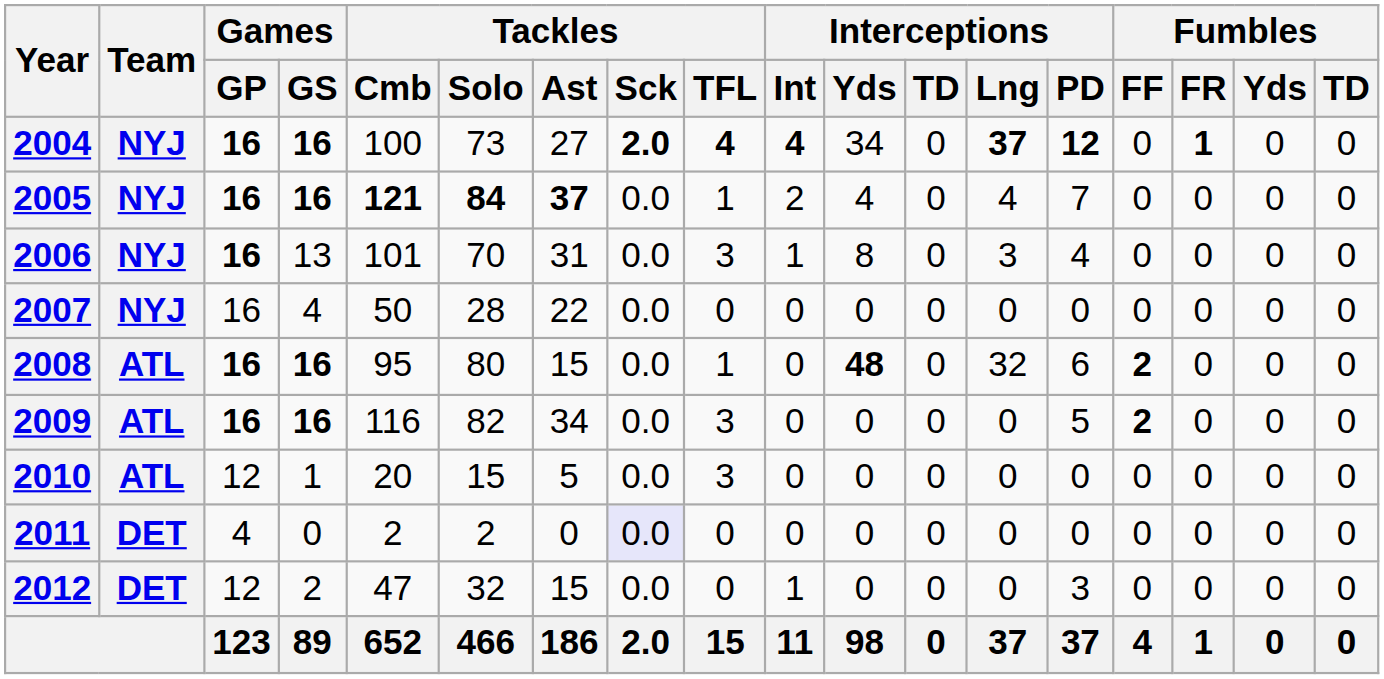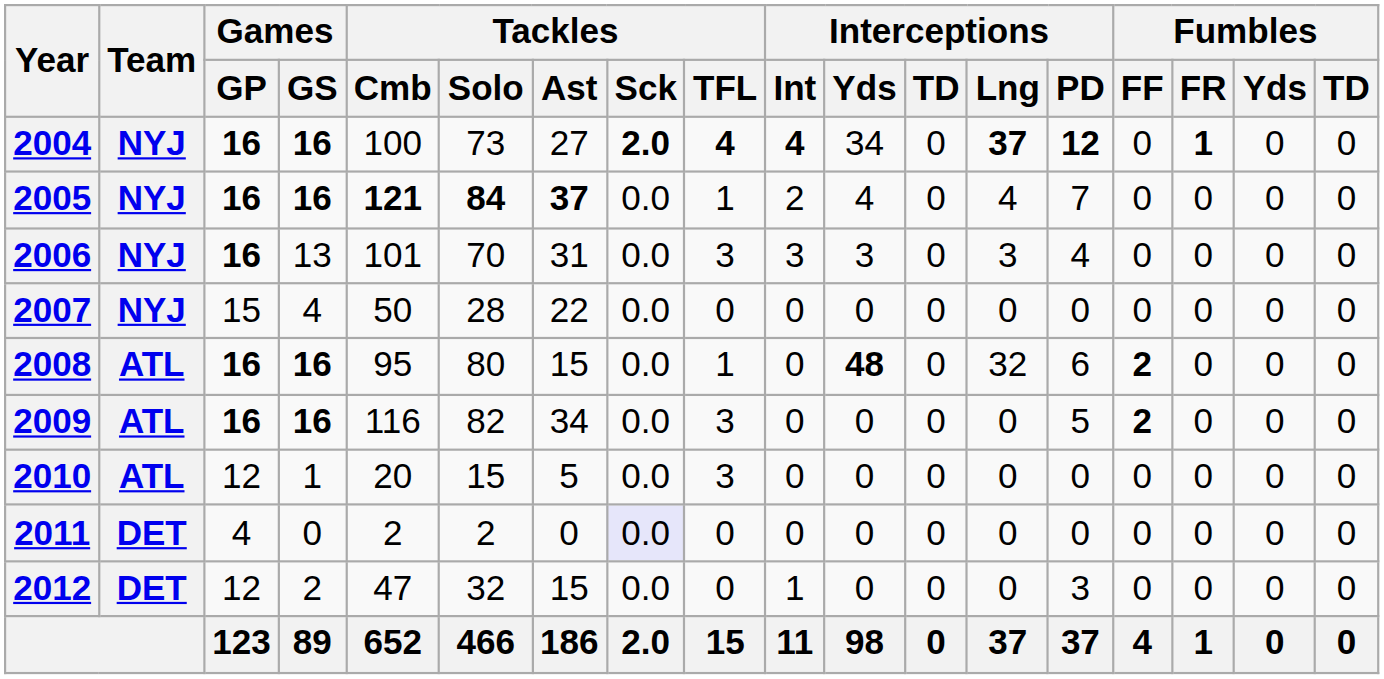2006 | Interceptions / Int: 1 -> 3
2006 | Interceptions / Yds: 8 -> 3
2007 | Games / GP: 16 -> 15
